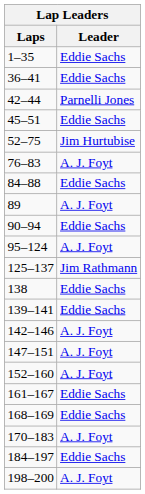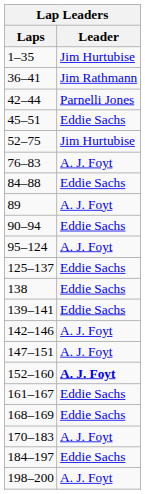1–35 | Leader: Eddie Sachs -> Jim Hurtubise
36–41 | Leader: Eddie Sachs -> Jim Rathmann
125–137 | Leader: Jim Rathmann -> Eddie Sachs
152–160 | Leader: normal -> bold
